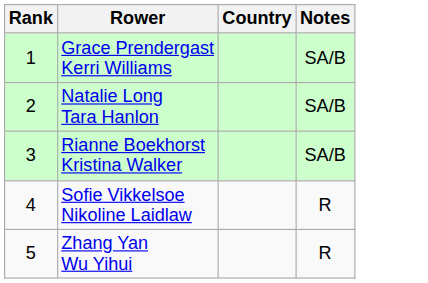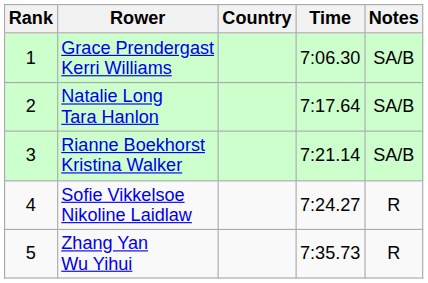+ column: Time | 7:06.30 | 7:17.64 | 7:21.14 | 7:24.27 | 7:35.73
